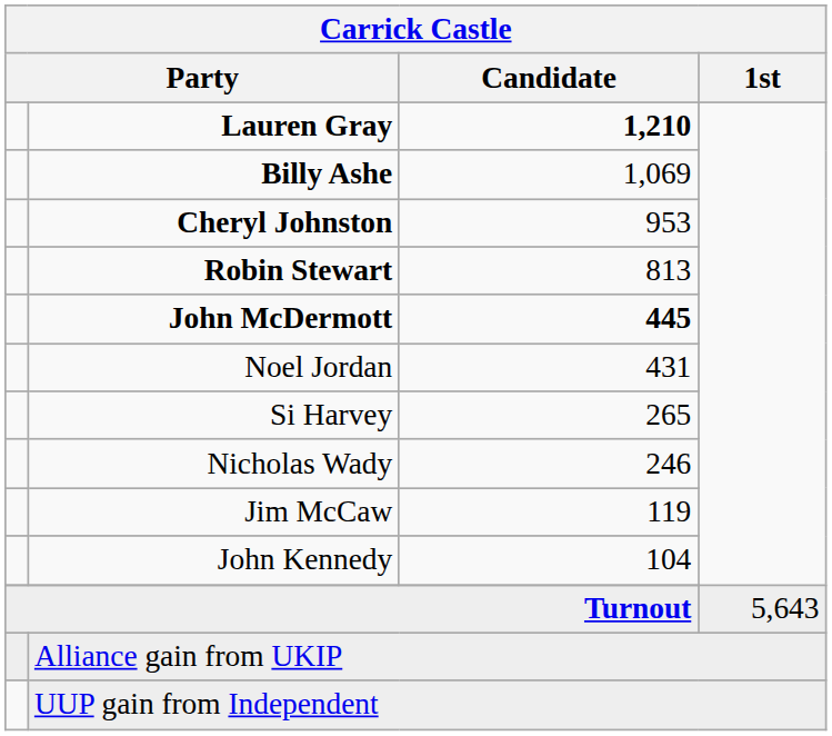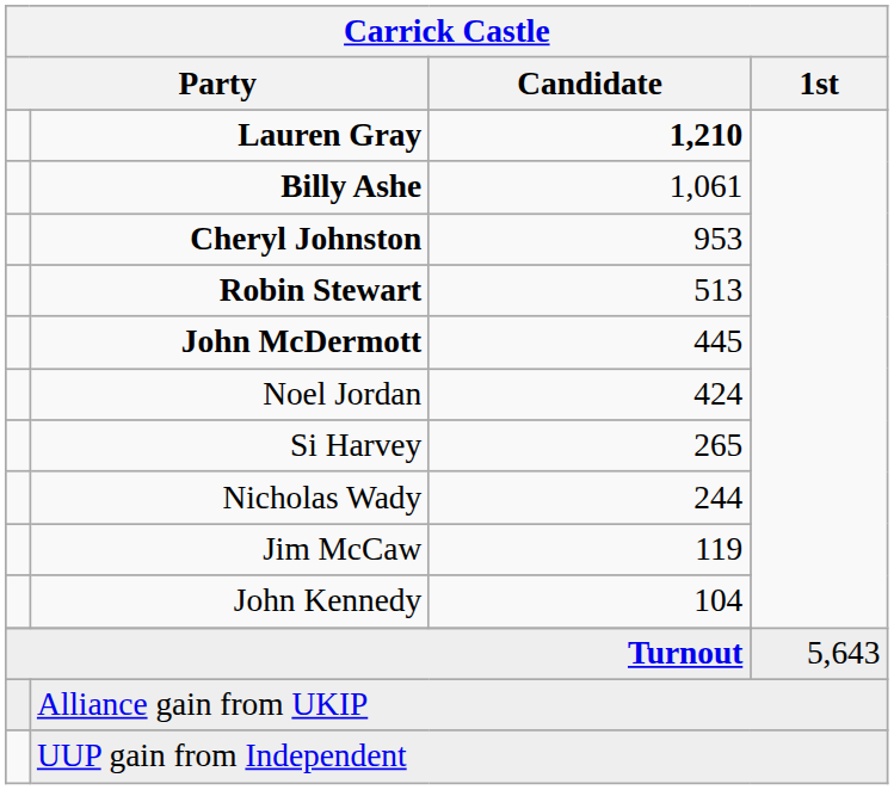Billy Ashe | Carrick Castle / Candidate: 1,069 -> 1,061
Robin Stewart | Carrick Castle / Candidate: 813 -> 513
John McDermott | Carrick Castle / Candidate: bold -> normal
Noel Jordan | Carrick Castle / Candidate: 431 -> 424
Nicholas Wady | Carrick Castle / Candidate: 246 -> 244
